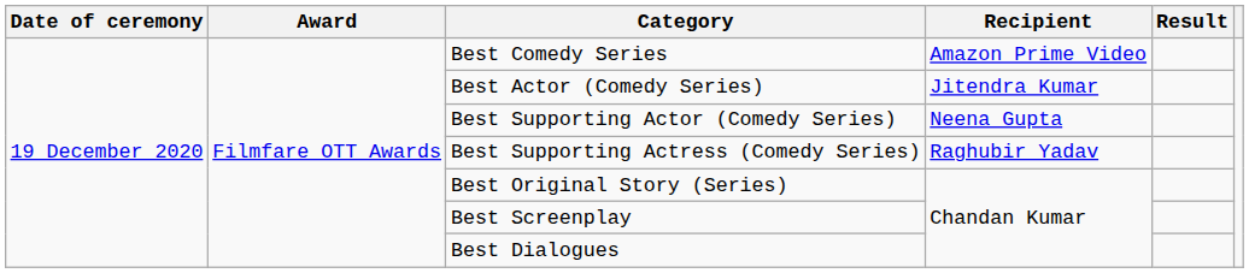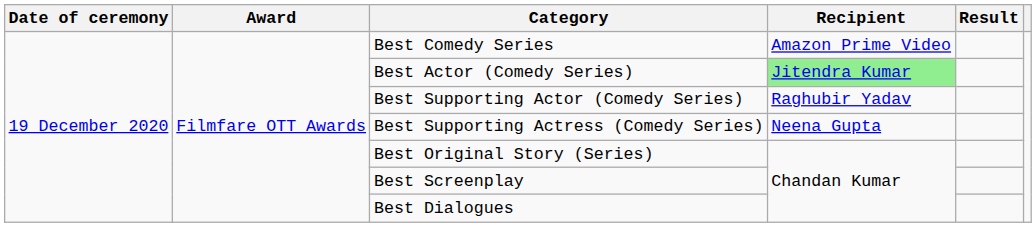Best Actor (Comedy Series) | Recipient: no background -> lightgreen background
Best Supporting Actor (Comedy Series) | Recipient: Neena Gupta -> Raghubir Yadav
Best Supporting Actress (Comedy Series) | Recipient: Raghubir Yadav -> Neena Gupta
